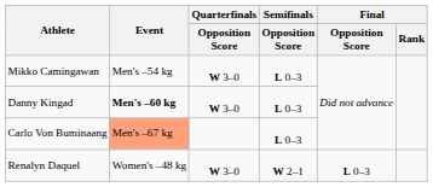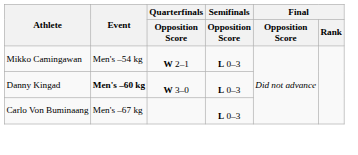Mikko Camingawan | Quarterfinals / Opposition Score: W 3–0 -> W 2–1
Carlo Von Buminaang | Event: lightsalmon background -> no background
- row: Renalyn Daquel | Women's –48 kg | W 3–0 | W 2–1 | L 0–3
